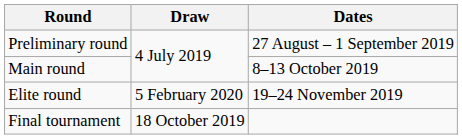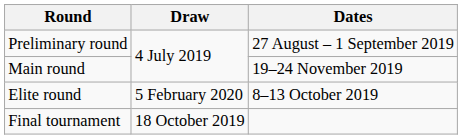Main round | Dates: 8–13 October 2019 -> 19–24 November 2019
Elite round | Dates: 19–24 November 2019 -> 8–13 October 2019
